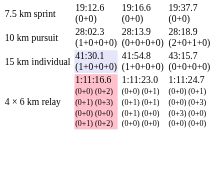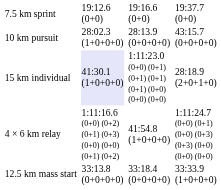10 km pursuit | column 7: 28:18.9 (2+0+1+0) -> 43:15.7 (0+0+0+0)
15 km individual | column 5: 41:54.8 (1+0+0+0) -> 1:11:23.0 (0+0) (0+1) (0+1) (0+1) (0+1) (0+0) (0+0) (0+0)
15 km individual | column 7: 43:15.7 (0+0+0+0) -> 28:18.9 (2+0+1+0)
4 × 6 km relay | column 3: pink background -> no background
4 × 6 km relay | column 5: 1:11:23.0 (0+0) (0+1) (0+1) (0+1) (0+1) (0+0) (0+0) (0+0) -> 41:54.8 (1+0+0+0)
+ row: 12.5 km mass start | 33:13.8 (0+0+0+0) | 33:18.4 (0+0+0+0) | 33:33.9 (1+0+0+0)
